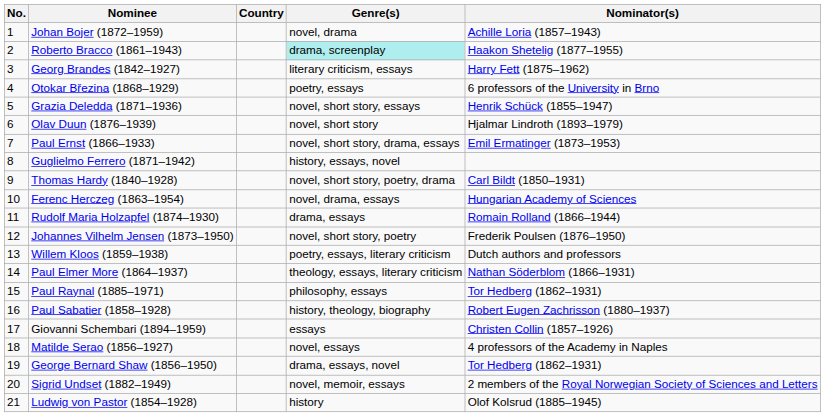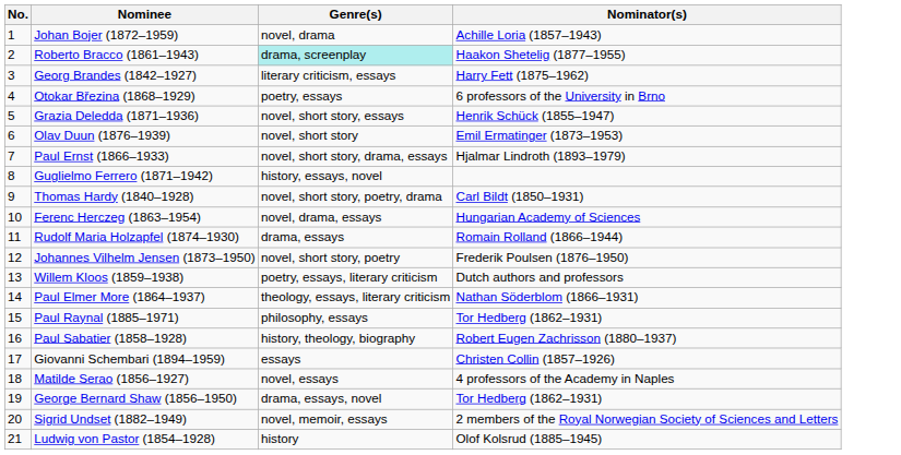- column: Country
Olav Duun (1876–1939) | Nominator(s): Hjalmar Lindroth (1893–1979) -> Emil Ermatinger (1873–1953)
Paul Ernst (1866–1933) | Nominator(s): Emil Ermatinger (1873–1953) -> Hjalmar Lindroth (1893–1979)
